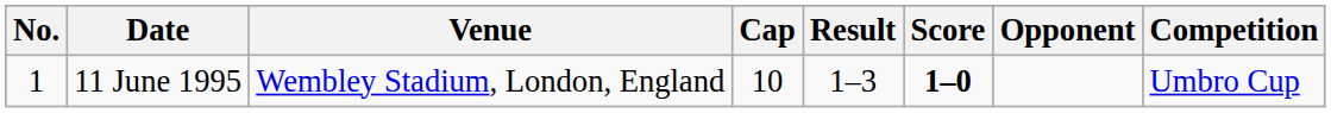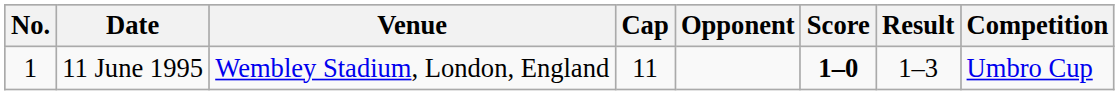columns swapped: Opponent <-> Result
11 June 1995 | Cap: 10 -> 11
